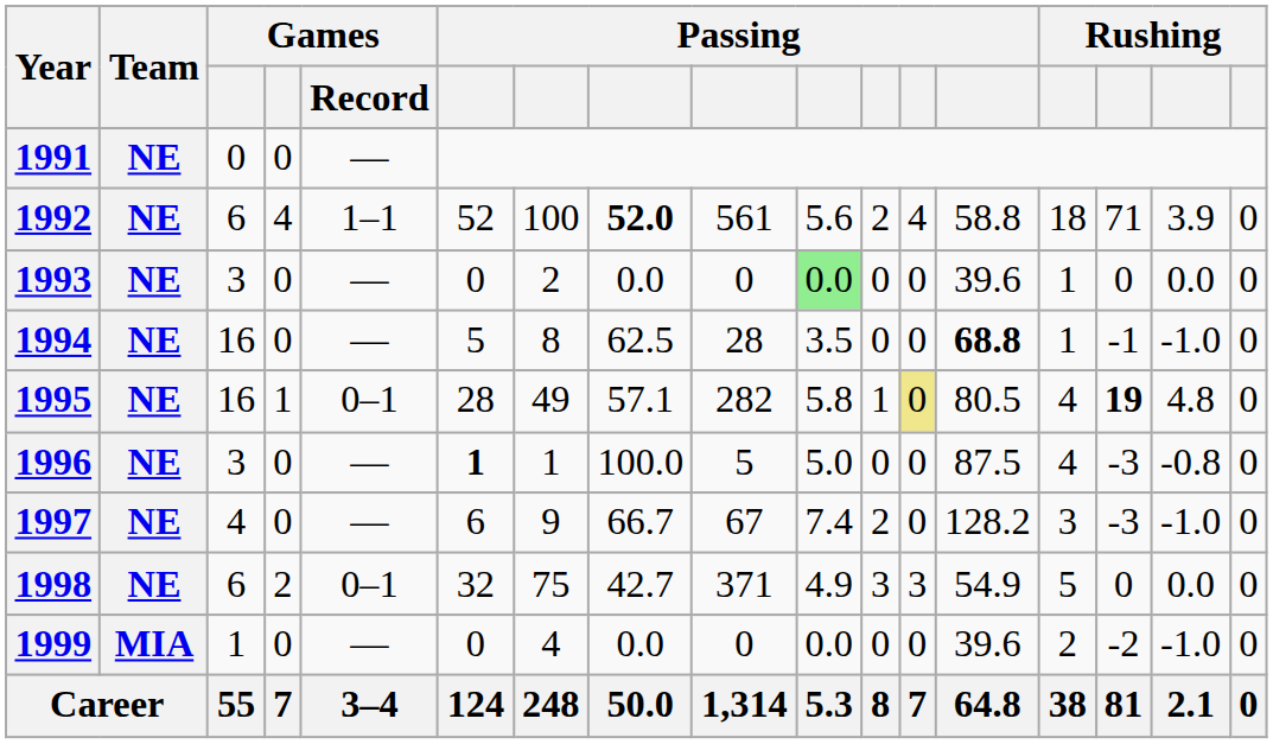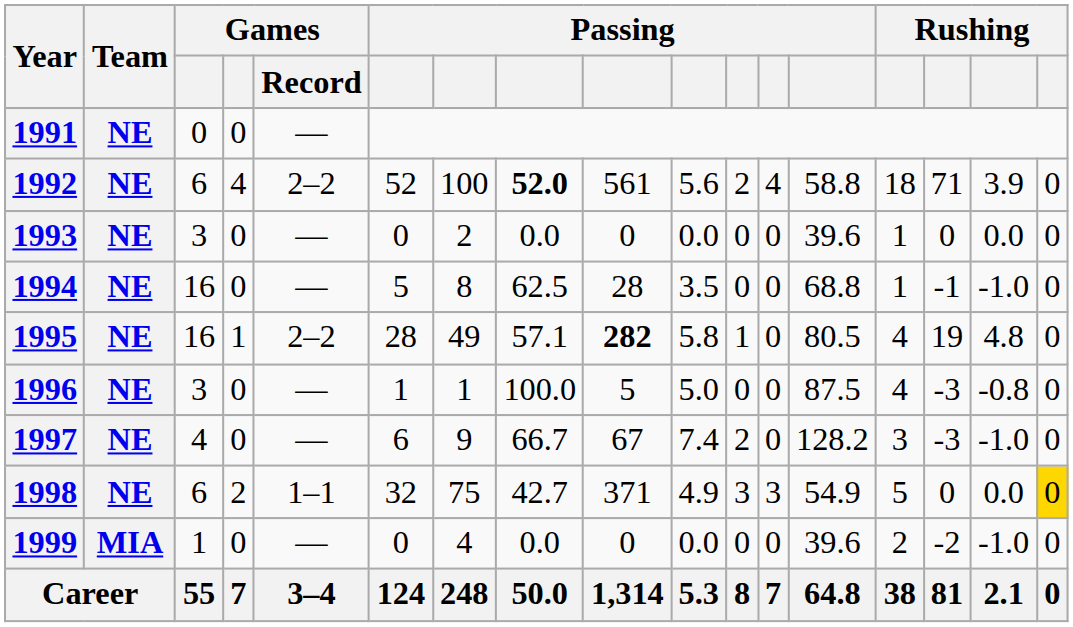1992 | Games / Record: 1–1 -> 2–2
1993 | column 10: lightgreen background -> no background
1994 | column 13: bold -> normal
1995 | Games / Record: 0–1 -> 2–2
1995 | column 9: normal -> bold
1995 | column 12: khaki background -> no background
1995 | column 15: bold -> normal
1996 | column 6: bold -> normal
1998 | Games / Record: 0–1 -> 1–1
1998 | column 17: no background -> gold background
